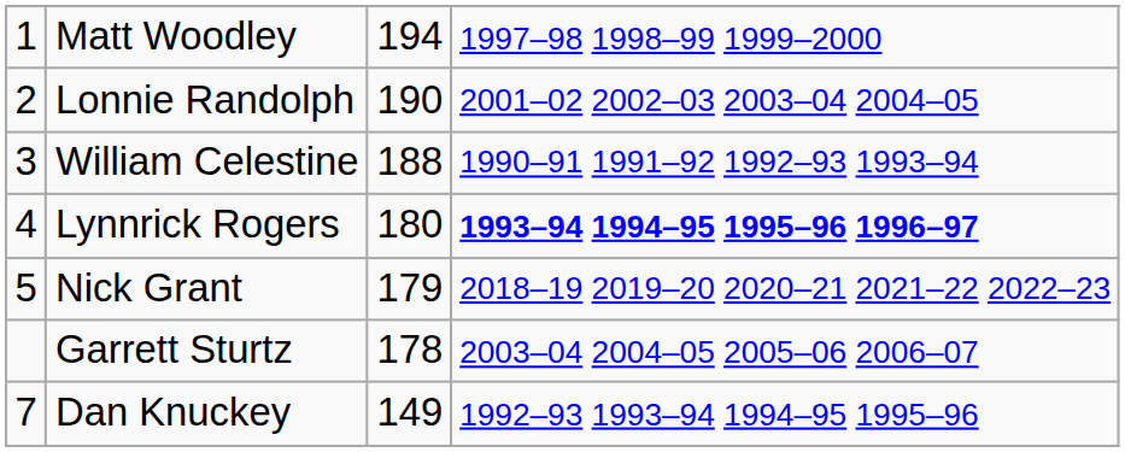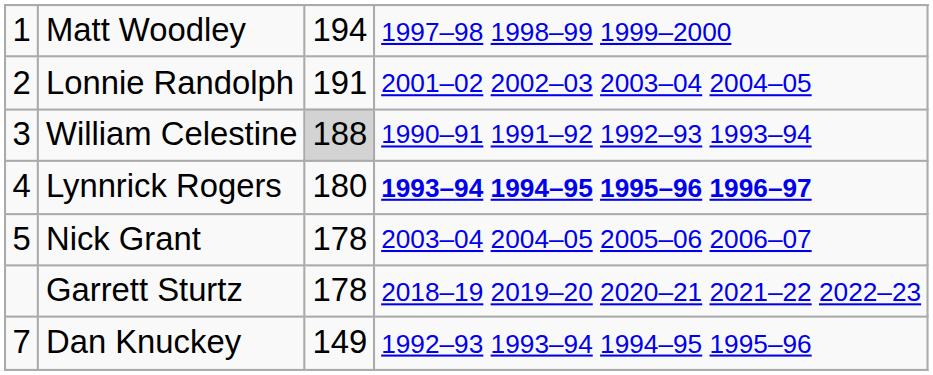Lonnie Randolph | column 3: 190 -> 191
William Celestine | column 3: no background -> lightgrey background
Nick Grant | column 3: 179 -> 178
Nick Grant | column 4: 2018–19 2019–20 2020–21 2021–22 2022–23 -> 2003–04 2004–05 2005–06 2006–07
Garrett Sturtz | column 4: 2003–04 2004–05 2005–06 2006–07 -> 2018–19 2019–20 2020–21 2021–22 2022–23
